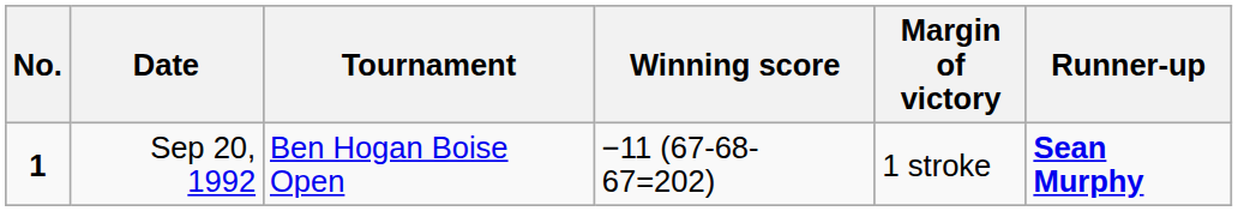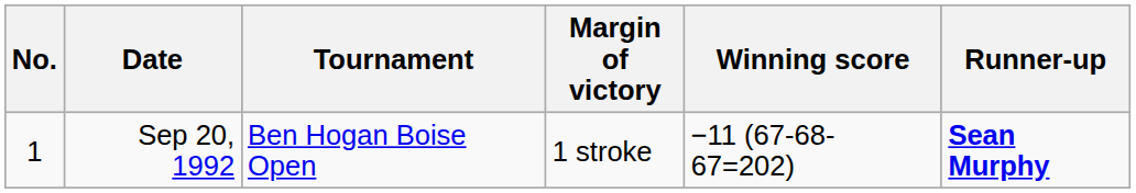columns swapped: Winning score <-> Margin of victory
Sep 20, 1992 | No.: bold -> normal
